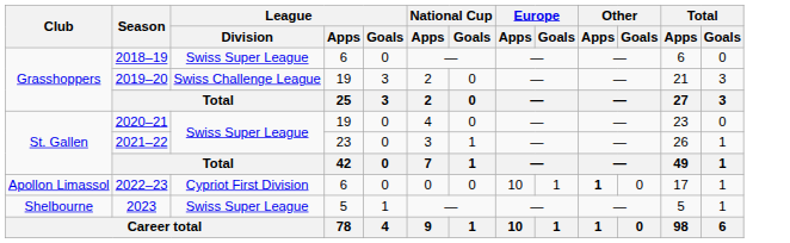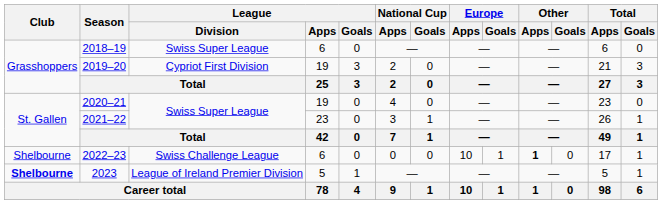2019–20 | League / Division: Swiss Challenge League -> Cypriot First Division
2022–23 | Club: Apollon Limassol -> Shelbourne
2022–23 | League / Division: Cypriot First Division -> Swiss Challenge League
2023 | Club: normal -> bold
2023 | League / Division: Swiss Super League -> League of Ireland Premier Division
